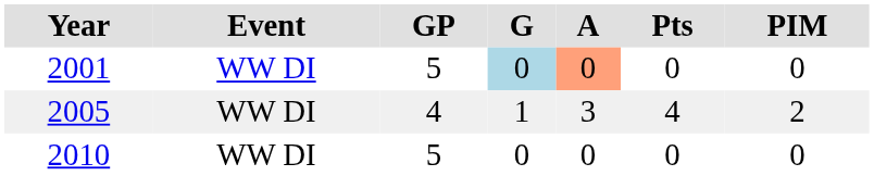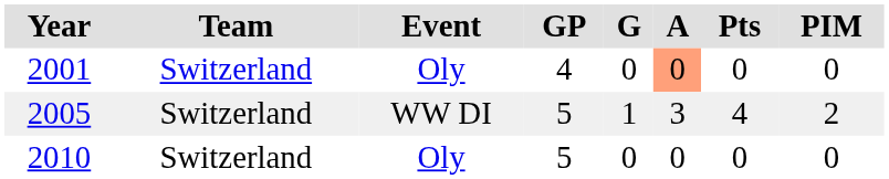+ column: Team | Switzerland | Switzerland | Switzerland
2001 | Event: WW DI -> Oly
2001 | GP: 5 -> 4
2001 | G: lightblue background -> no background
2005 | GP: 4 -> 5
2010 | Event: WW DI -> Oly
